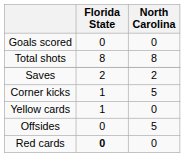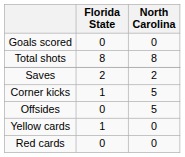rows swapped: Offsides <-> Yellow cards
Red cards | Florida State: bold -> normal
